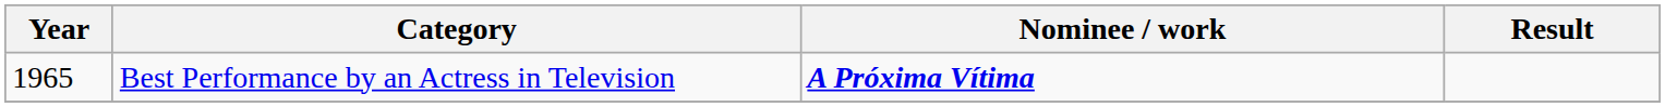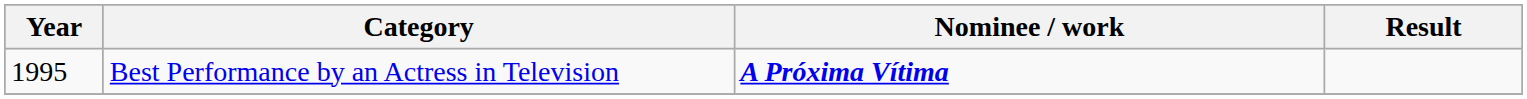Best Performance by an Actress in Television | Year: 1965 -> 1995
